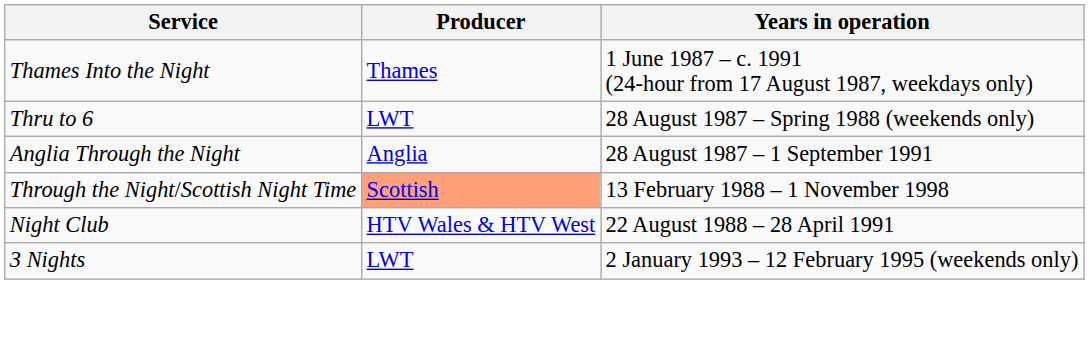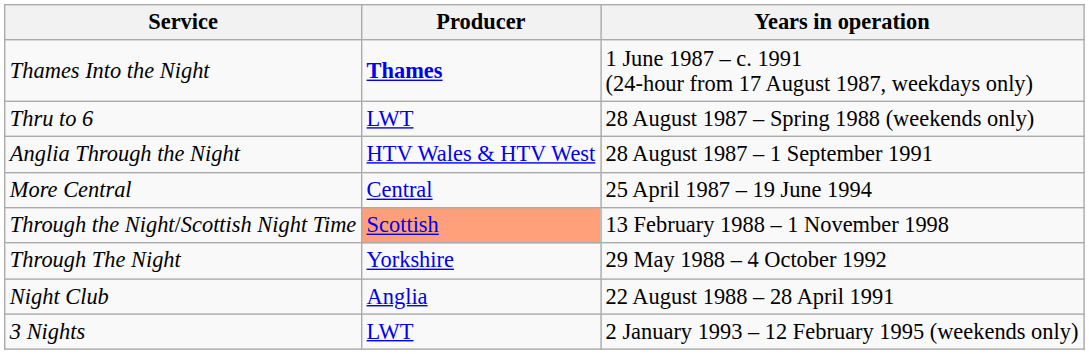Thames Into the Night | Producer: normal -> bold
Anglia Through the Night | Producer: Anglia -> HTV Wales & HTV West
+ row: More Central | Central | 25 April 1987 – 19 June 1994
+ row: Through The Night | Yorkshire | 29 May 1988 – 4 October 1992
Night Club | Producer: HTV Wales & HTV West -> Anglia
